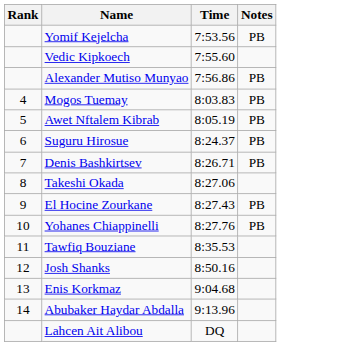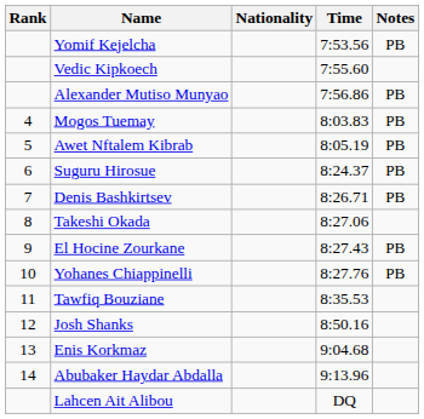+ column: Nationality
